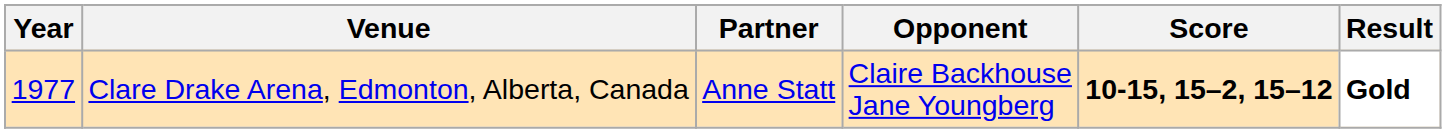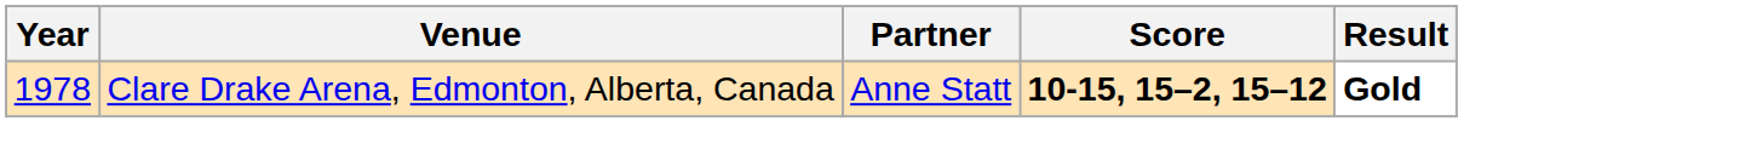- column: Opponent | Claire Backhouse Jane Youngberg
Clare Drake Arena, Edmonton, Alberta, Canada | Year: 1977 -> 1978
